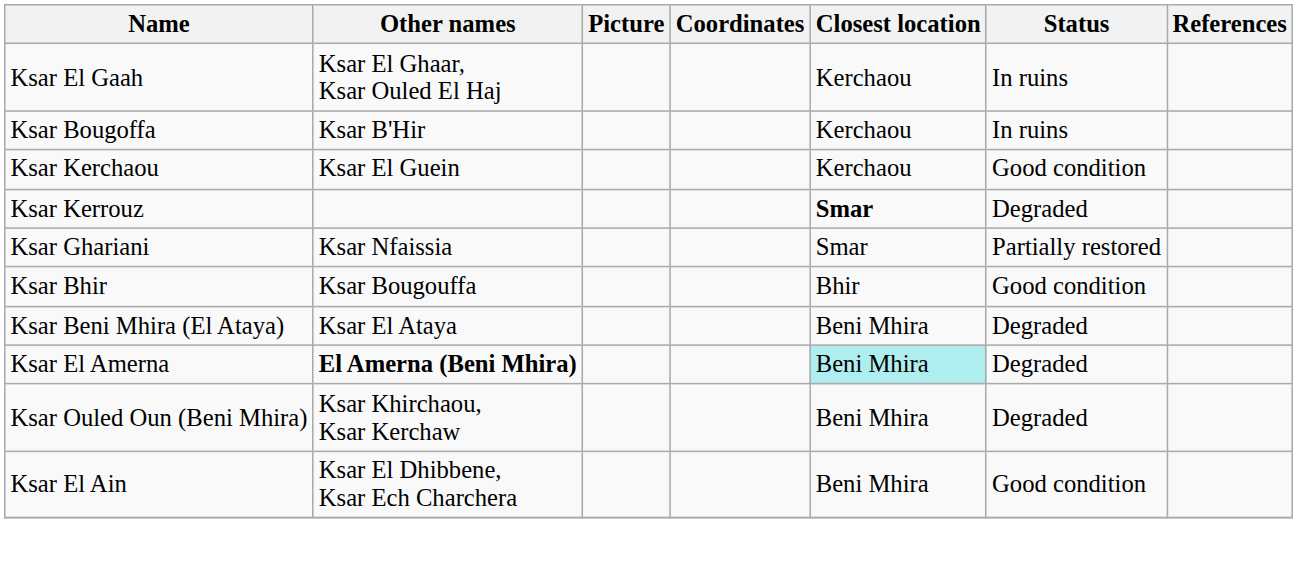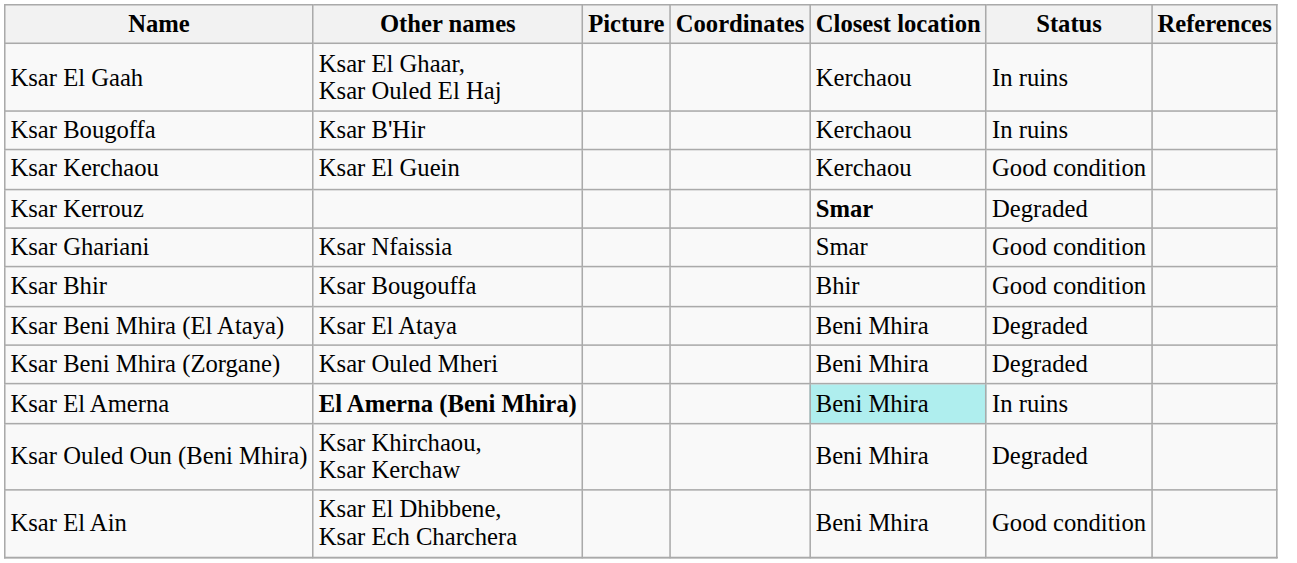Ksar Ghariani | Status: Partially restored -> Good condition
+ row: Ksar Beni Mhira (Zorgane) | Ksar Ouled Mheri | Beni Mhira | Degraded
Ksar El Amerna | Status: Degraded -> In ruins
